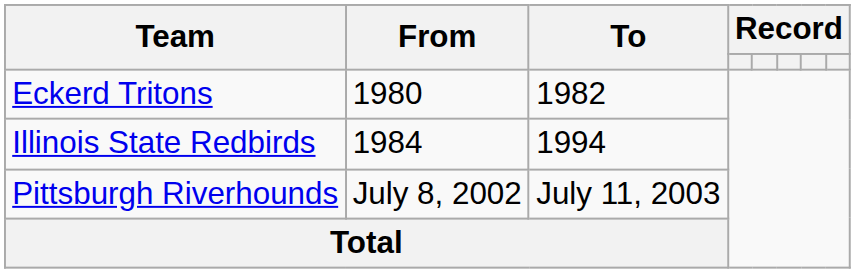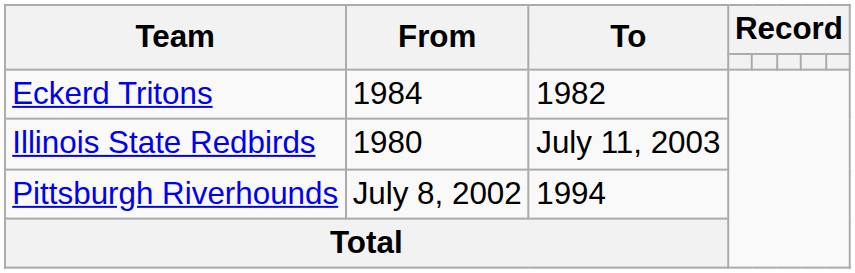Eckerd Tritons | From: 1980 -> 1984
Illinois State Redbirds | From: 1984 -> 1980
Illinois State Redbirds | To: 1994 -> July 11, 2003
Pittsburgh Riverhounds | To: July 11, 2003 -> 1994
